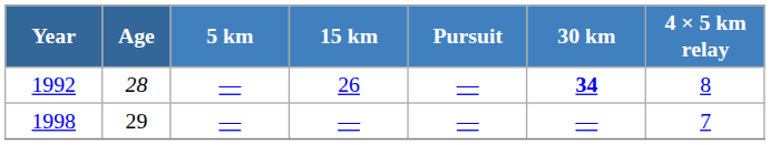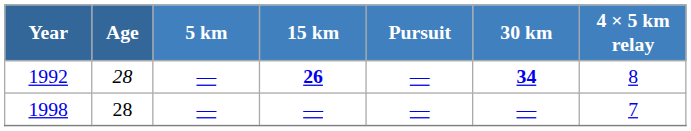1992 | 15 km: normal -> bold
1998 | Age: 29 -> 28
